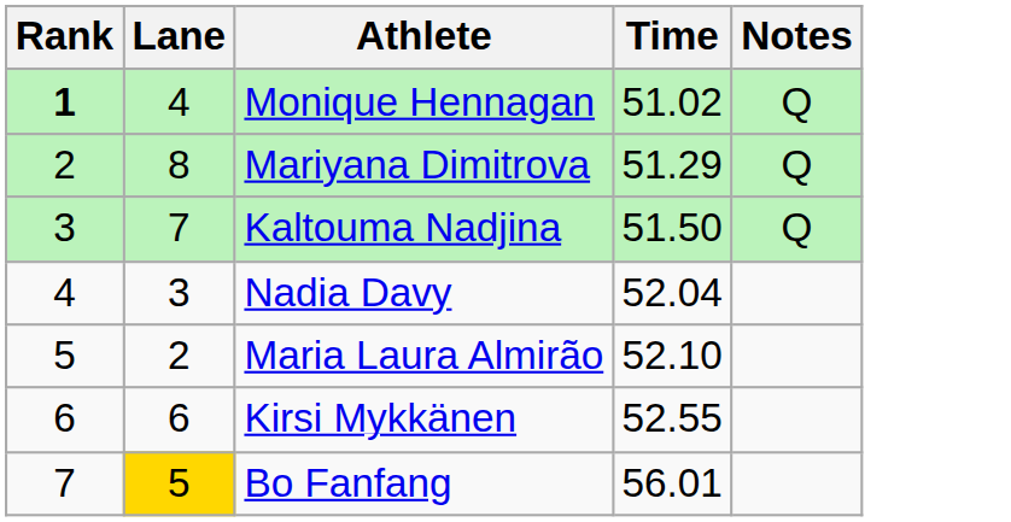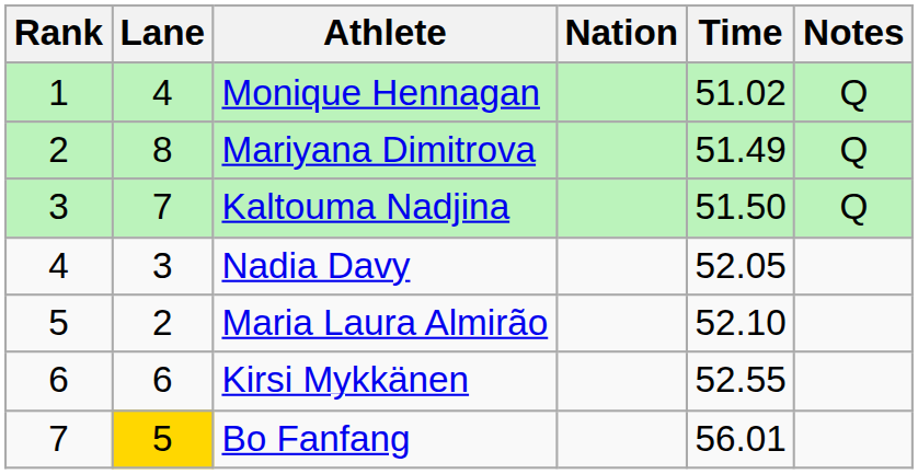+ column: Nation
Monique Hennagan | Rank: bold -> normal
Mariyana Dimitrova | Time: 51.29 -> 51.49
Nadia Davy | Time: 52.04 -> 52.05
